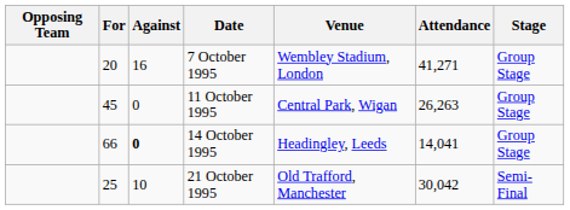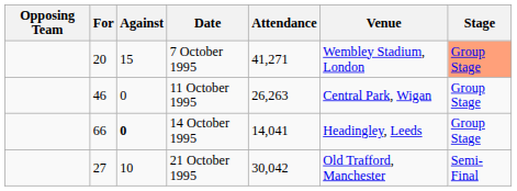columns swapped: Venue <-> Attendance
7 October 1995 | Against: 16 -> 15
7 October 1995 | Stage: no background -> lightsalmon background
11 October 1995 | For: 45 -> 46
21 October 1995 | For: 25 -> 27
